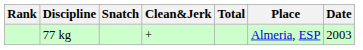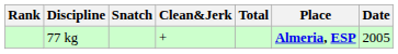77 kg | Place: normal -> bold
77 kg | Date: 2003 -> 2005
